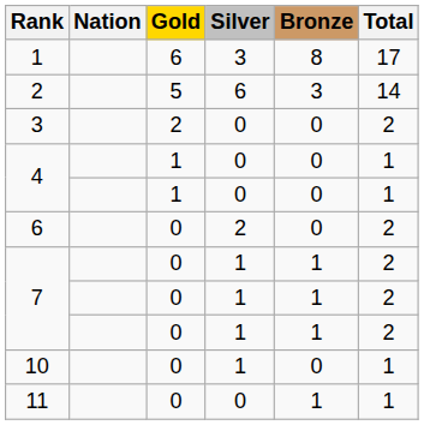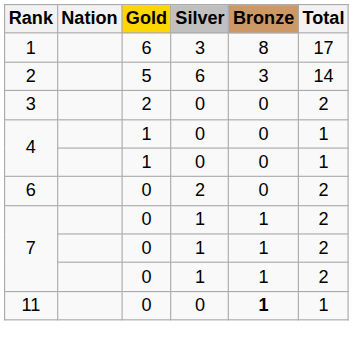- row: 10 | 0 | 1 | 0 | 1
11 | Bronze: normal -> bold
